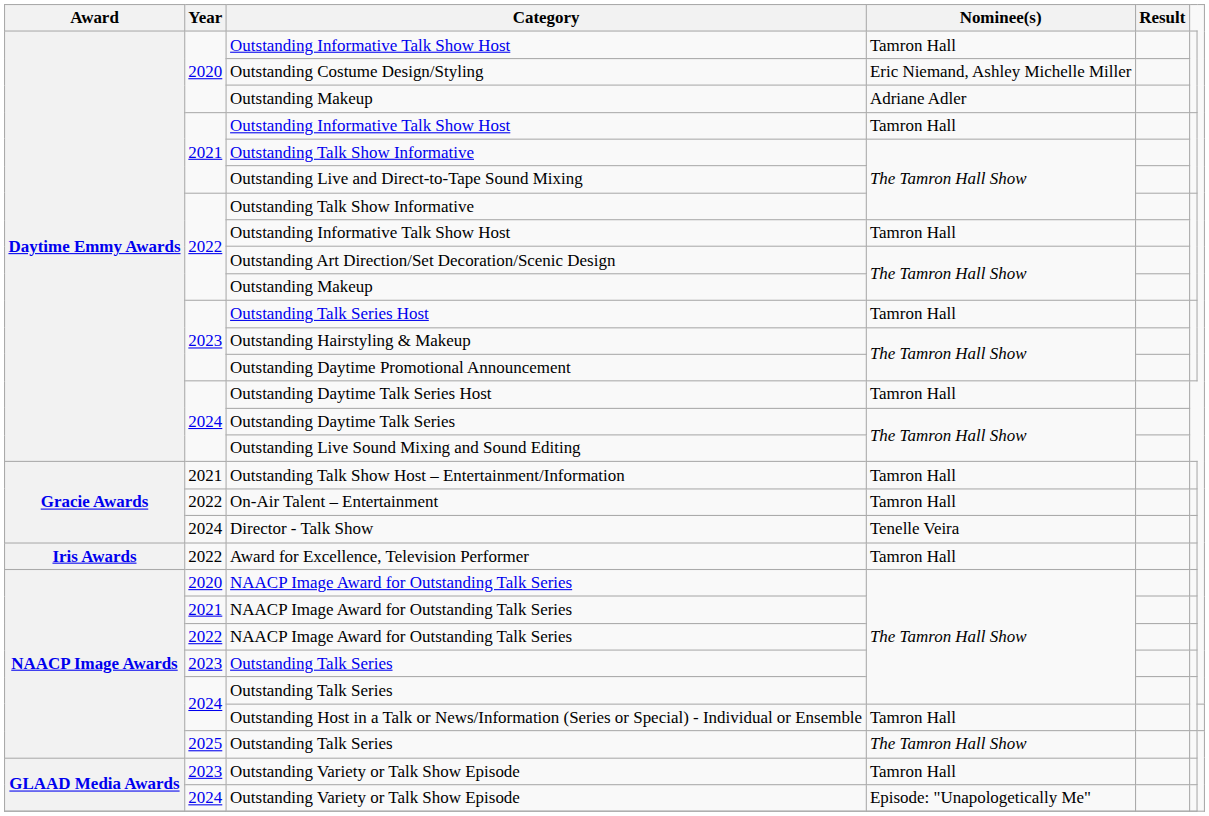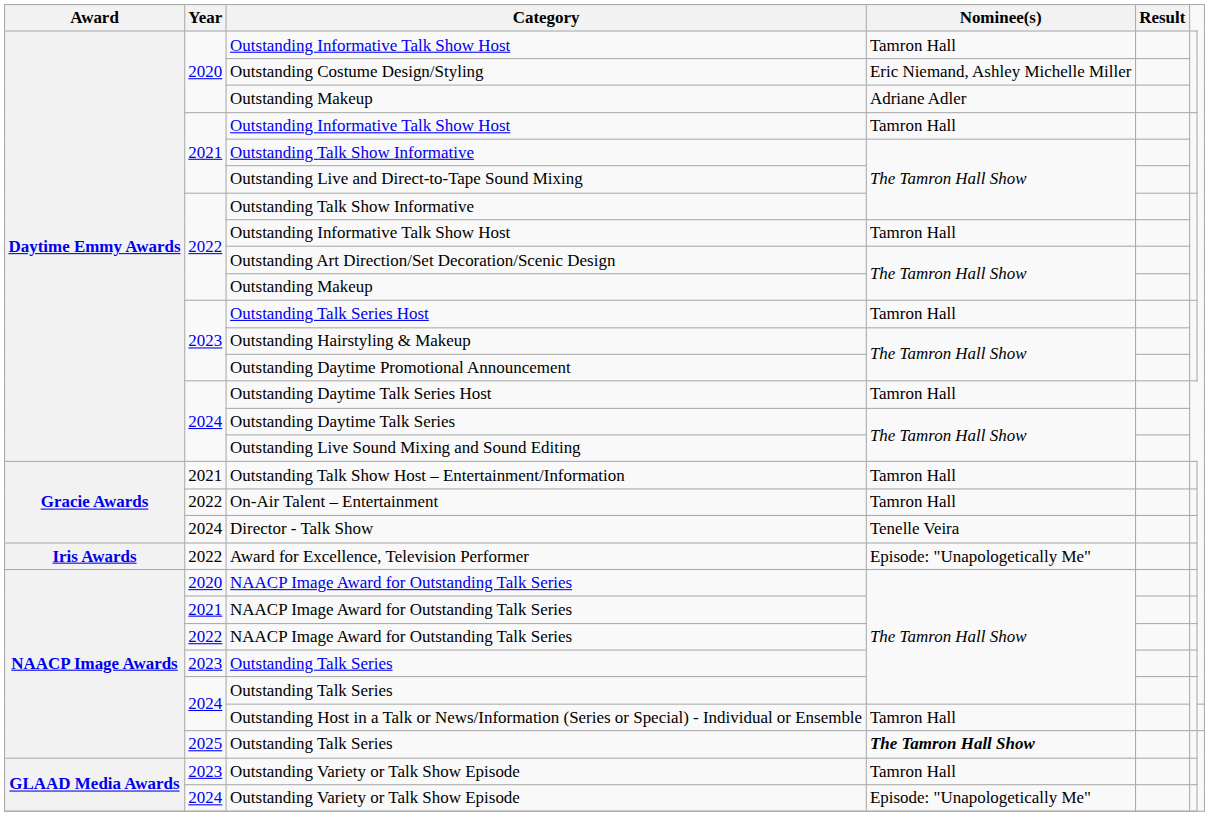Award for Excellence, Television Performer | Nominee(s): Tamron Hall -> Episode: "Unapologetically Me"
2025 / Outstanding Talk Series | Nominee(s): normal -> bold
